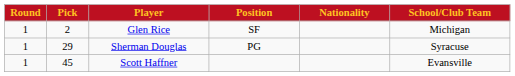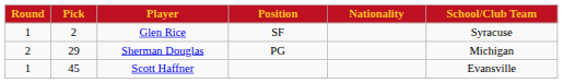Glen Rice | School/Club Team: Michigan -> Syracuse
Sherman Douglas | Round: 1 -> 2
Sherman Douglas | School/Club Team: Syracuse -> Michigan
